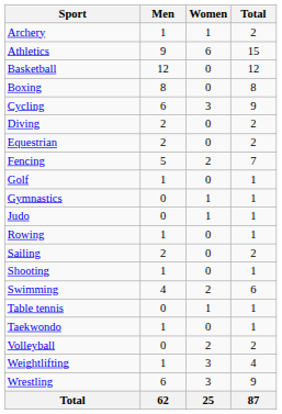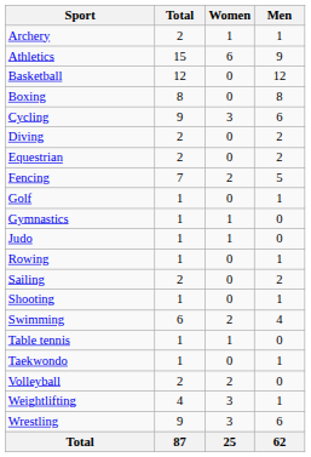columns swapped: Men <-> Total
